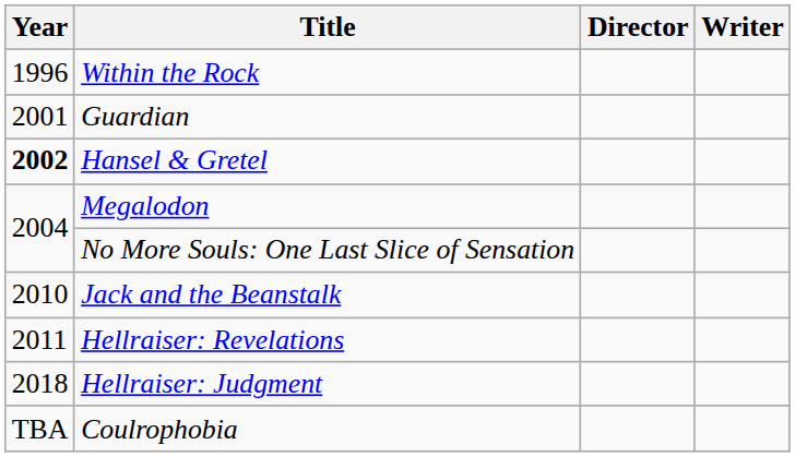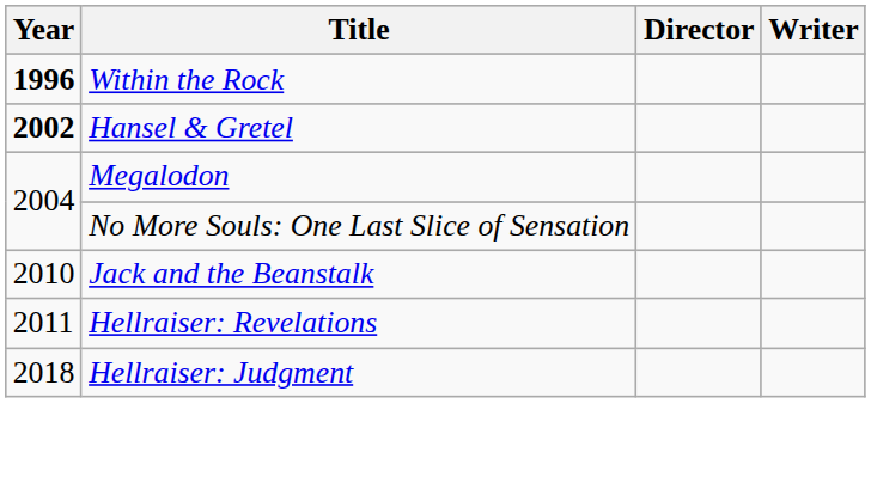Within the Rock | Year: normal -> bold
- row: 2001 | Guardian
- row: TBA | Coulrophobia
